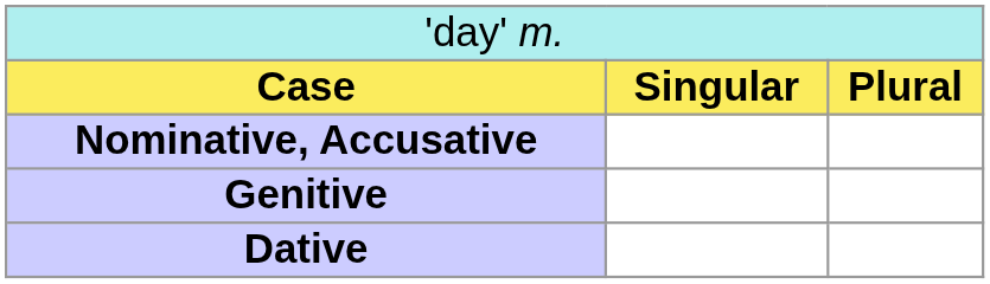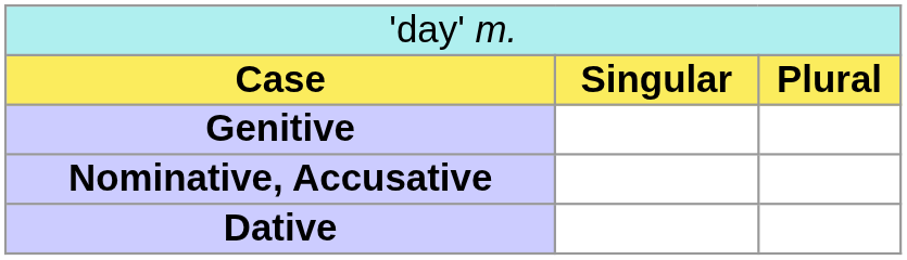rows swapped: Nominative, Accusative <-> Genitive
